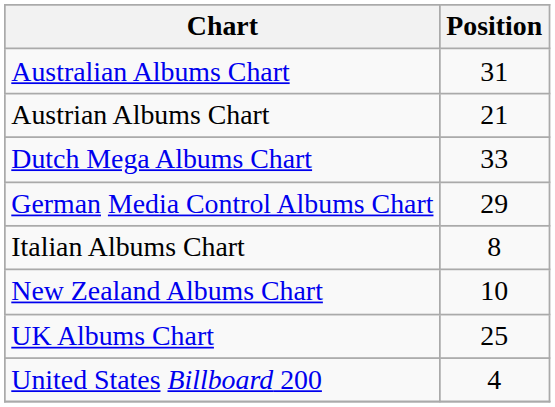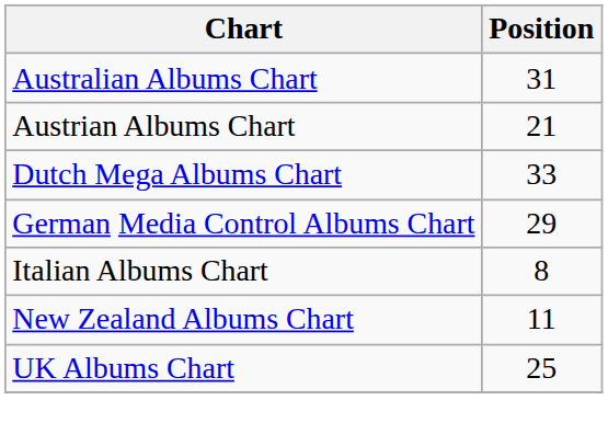New Zealand Albums Chart | Position: 10 -> 11
- row: United States Billboard 200 | 4
